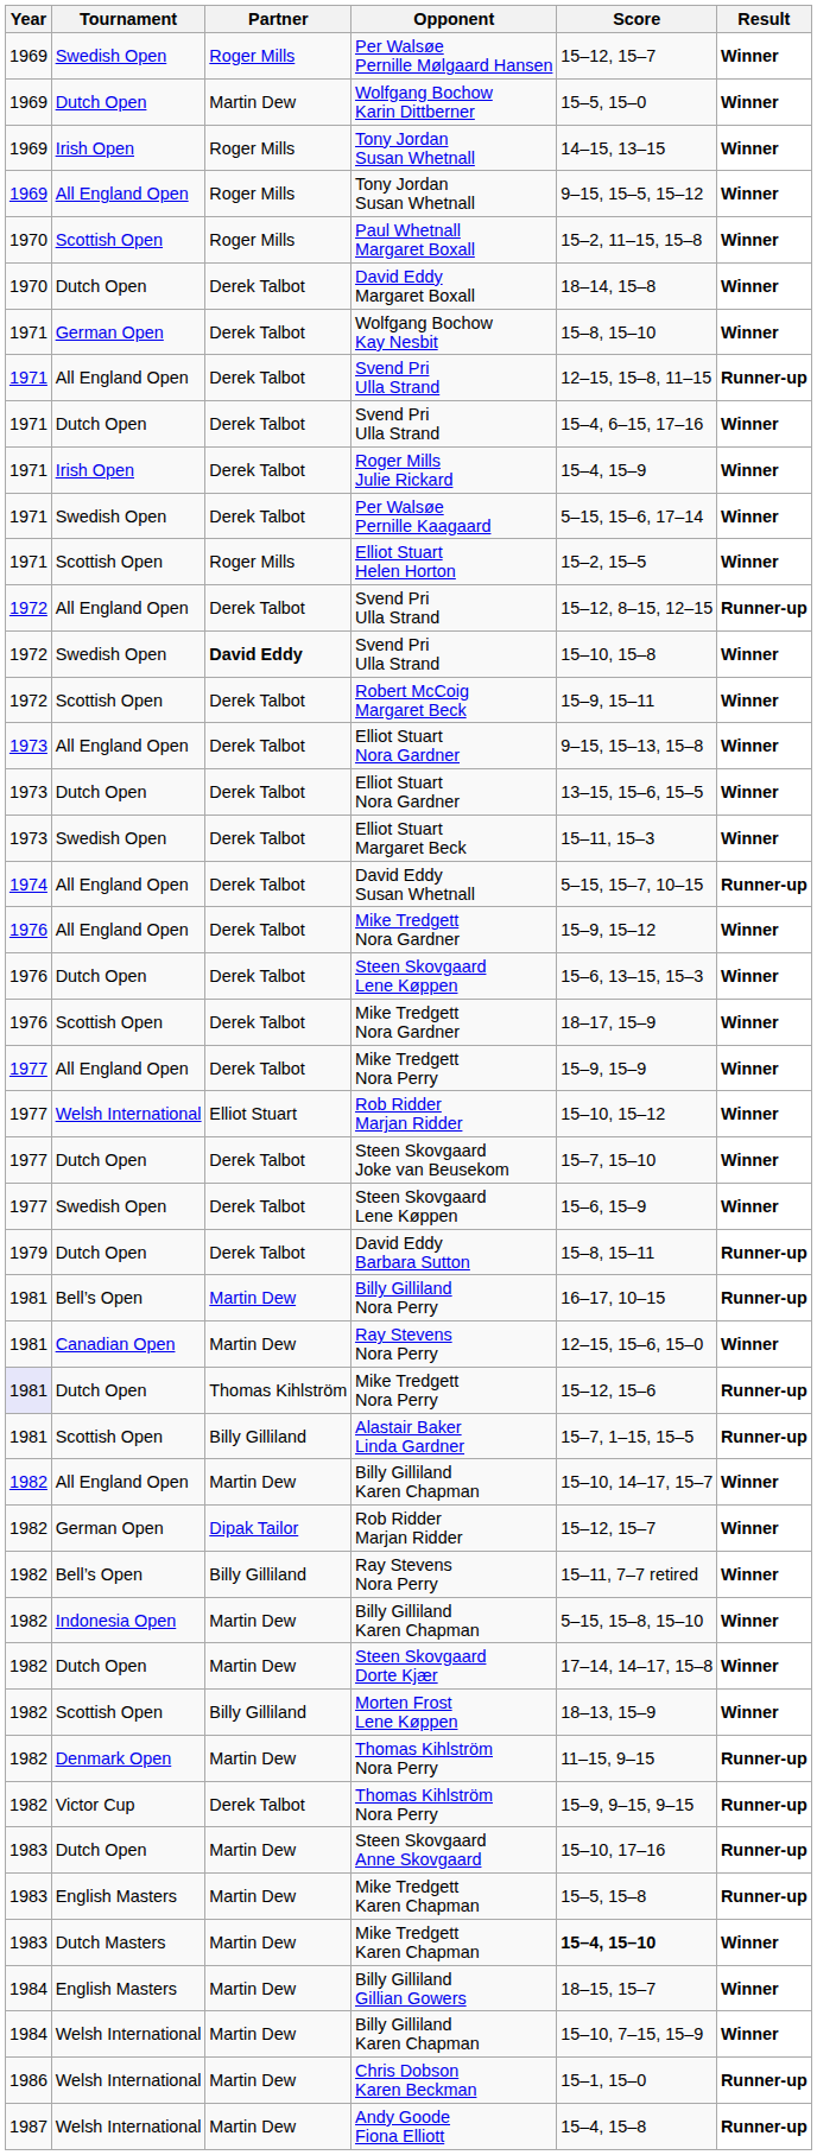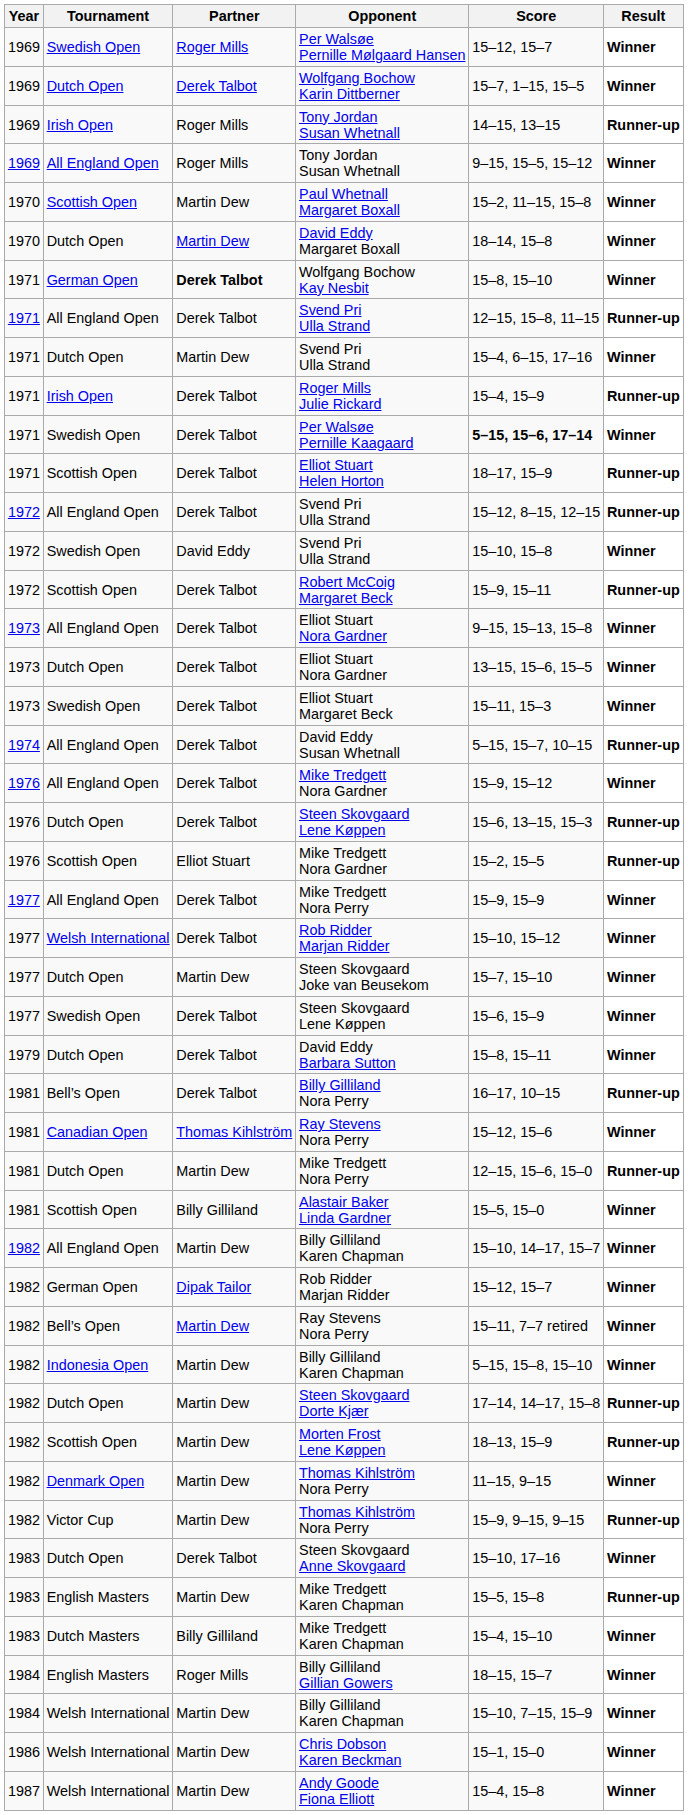Wolfgang Bochow Karin Dittberner | Partner: Martin Dew -> Derek Talbot
Wolfgang Bochow Karin Dittberner | Score: 15–5, 15–0 -> 15–7, 1–15, 15–5
Irish Open / Tony Jordan Susan Whetnall | Result: Winner -> Runner-up
Paul Whetnall Margaret Boxall | Partner: Roger Mills -> Martin Dew
David Eddy Margaret Boxall | Partner: Derek Talbot -> Martin Dew
Wolfgang Bochow Kay Nesbit | Partner: normal -> bold
Dutch Open / Svend Pri Ulla Strand | Partner: Derek Talbot -> Martin Dew
Roger Mills Julie Rickard | Result: Winner -> Runner-up
Per Walsøe Pernille Kaagaard | Score: normal -> bold
Elliot Stuart Helen Horton | Partner: Roger Mills -> Derek Talbot
Elliot Stuart Helen Horton | Score: 15–2, 15–5 -> 18–17, 15–9
Elliot Stuart Helen Horton | Result: Winner -> Runner-up
Swedish Open / Svend Pri Ulla Strand | Partner: bold -> normal
Robert McCoig Margaret Beck | Result: Winner -> Runner-up
Dutch Open / Steen Skovgaard Lene Køppen | Result: Winner -> Runner-up
Scottish Open / Mike Tredgett Nora Gardner | Partner: Derek Talbot -> Elliot Stuart
Scottish Open / Mike Tredgett Nora Gardner | Score: 18–17, 15–9 -> 15–2, 15–5
Scottish Open / Mike Tredgett Nora Gardner | Result: Winner -> Runner-up
Welsh International / Rob Ridder Marjan Ridder | Partner: Elliot Stuart -> Derek Talbot
Steen Skovgaard Joke van Beusekom | Partner: Derek Talbot -> Martin Dew
David Eddy Barbara Sutton | Result: Runner-up -> Winner
Billy Gilliland Nora Perry | Partner: Martin Dew -> Derek Talbot
Canadian Open / Ray Stevens Nora Perry | Partner: Martin Dew -> Thomas Kihlström
Canadian Open / Ray Stevens Nora Perry | Score: 12–15, 15–6, 15–0 -> 15–12, 15–6
Dutch Open / Mike Tredgett Nora Perry | Year: lavender background -> no background
Dutch Open / Mike Tredgett Nora Perry | Partner: Thomas Kihlström -> Martin Dew
Dutch Open / Mike Tredgett Nora Perry | Score: 15–12, 15–6 -> 12–15, 15–6, 15–0
Alastair Baker Linda Gardner | Score: 15–7, 1–15, 15–5 -> 15–5, 15–0
Alastair Baker Linda Gardner | Result: Runner-up -> Winner
Bell’s Open / Ray Stevens Nora Perry | Partner: Billy Gilliland -> Martin Dew
Steen Skovgaard Dorte Kjær | Result: Winner -> Runner-up
Morten Frost Lene Køppen | Partner: Billy Gilliland -> Martin Dew
Morten Frost Lene Køppen | Result: Winner -> Runner-up
Denmark Open / Thomas Kihlström Nora Perry | Result: Runner-up -> Winner
Victor Cup / Thomas Kihlström Nora Perry | Partner: Derek Talbot -> Martin Dew
Steen Skovgaard Anne Skovgaard | Partner: Martin Dew -> Derek Talbot
Steen Skovgaard Anne Skovgaard | Result: Runner-up -> Winner
Dutch Masters / Mike Tredgett Karen Chapman | Partner: Martin Dew -> Billy Gilliland
Dutch Masters / Mike Tredgett Karen Chapman | Score: bold -> normal
Billy Gilliland Gillian Gowers | Partner: Martin Dew -> Roger Mills
Chris Dobson Karen Beckman | Result: Runner-up -> Winner
Andy Goode Fiona Elliott | Result: Runner-up -> Winner
